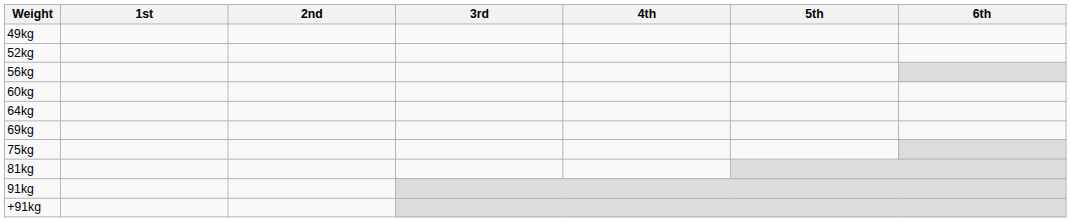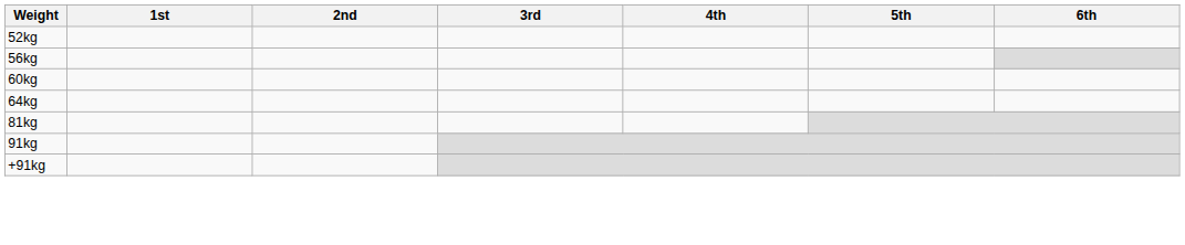- row: 49kg
- row: 69kg
- row: 75kg
